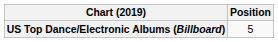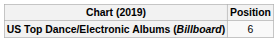US Top Dance/Electronic Albums (Billboard) | Position: 5 -> 6
